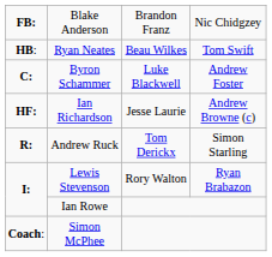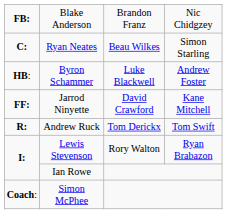Ryan Neates | column 1: HB: -> C:
Ryan Neates | column 4: Tom Swift -> Simon Starling
Byron Schammer | column 1: C: -> HB:
- row: HF: | Ian Richardson | Jesse Laurie | Andrew Browne (c)
+ row: FF: | Jarrod Ninyette | David Crawford | Kane Mitchell
Andrew Ruck | column 4: Simon Starling -> Tom Swift
